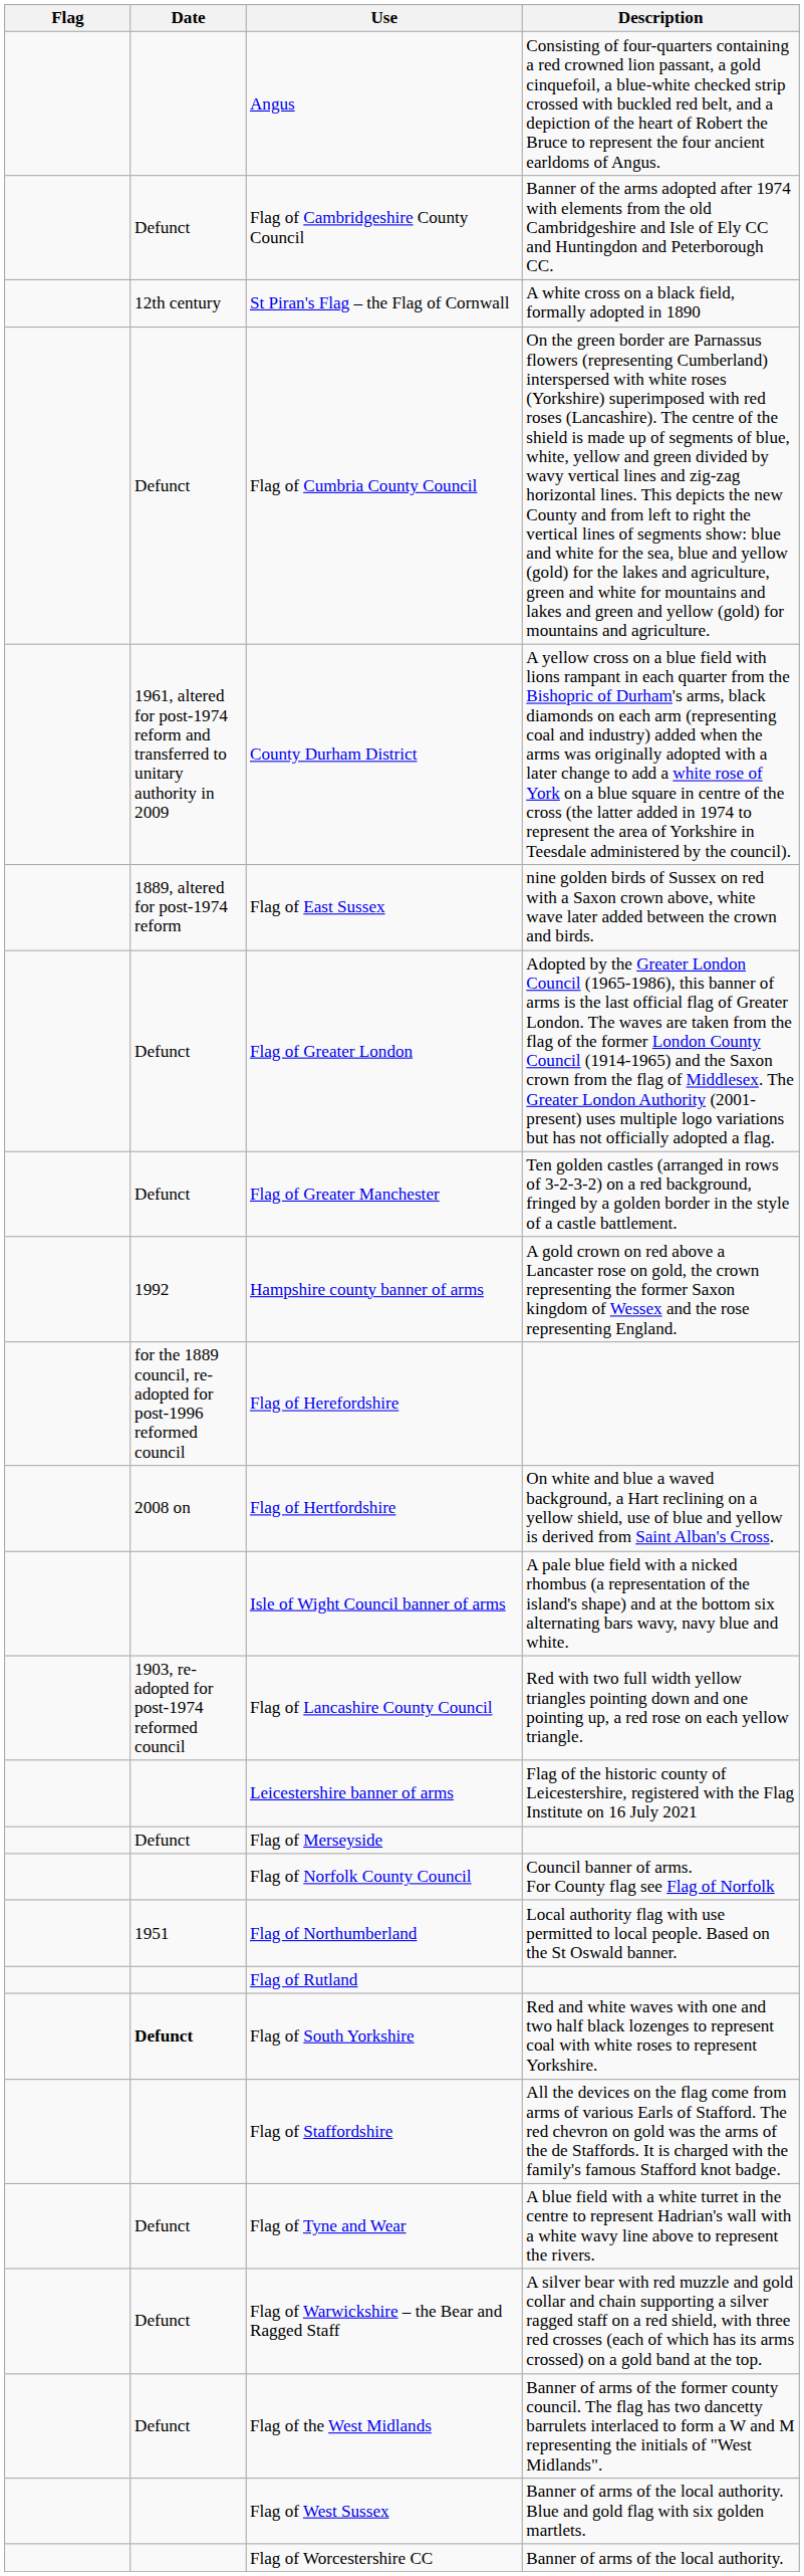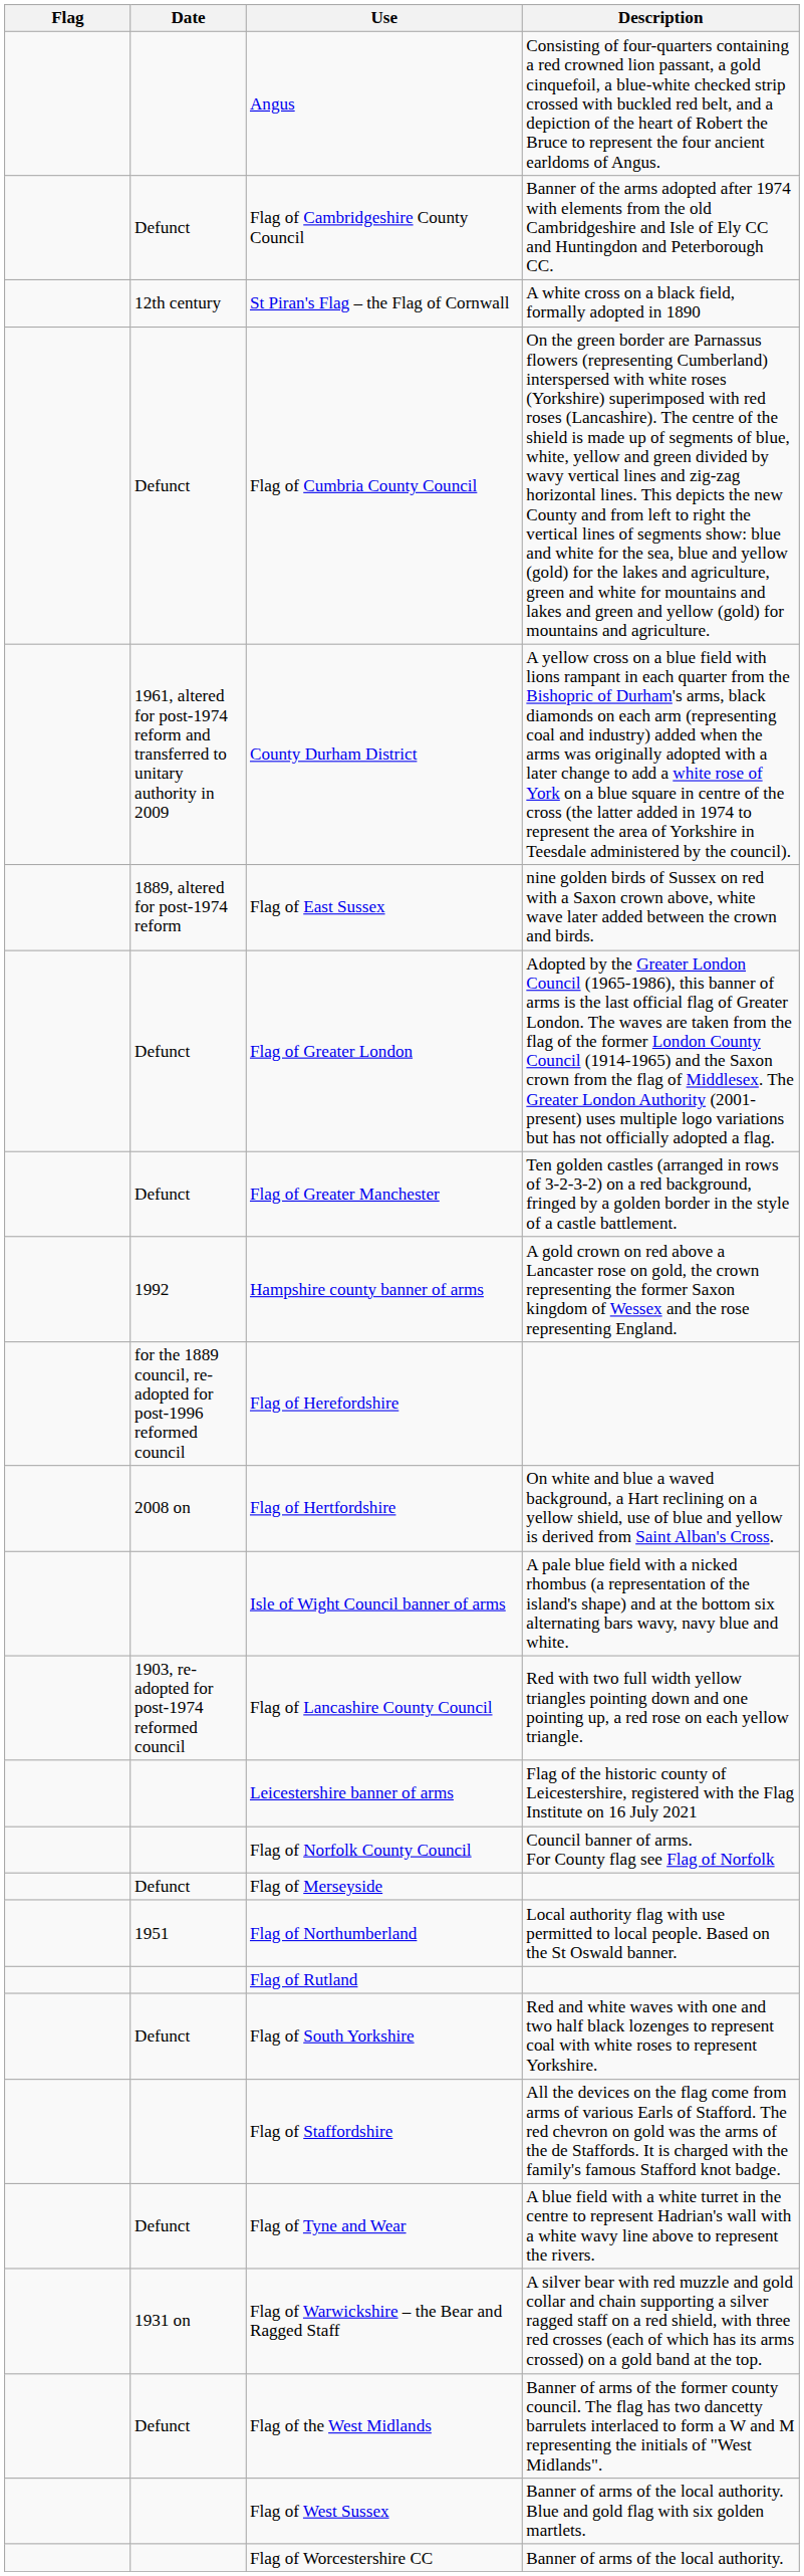rows swapped: Flag of Merseyside <-> Flag of Norfolk County Council
Flag of South Yorkshire | Date: bold -> normal
Flag of Warwickshire – the Bear and Ragged Staff | Date: Defunct -> 1931 on
